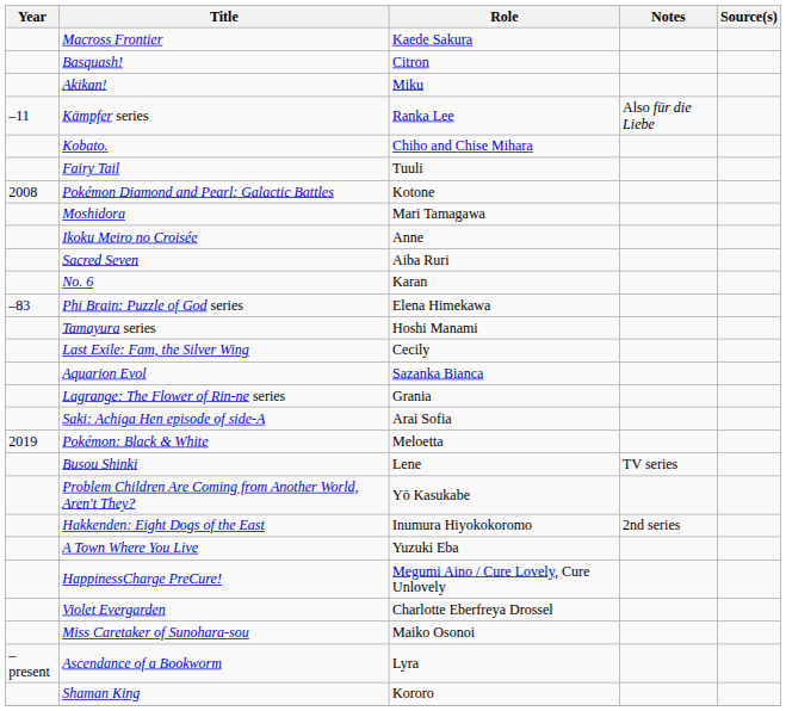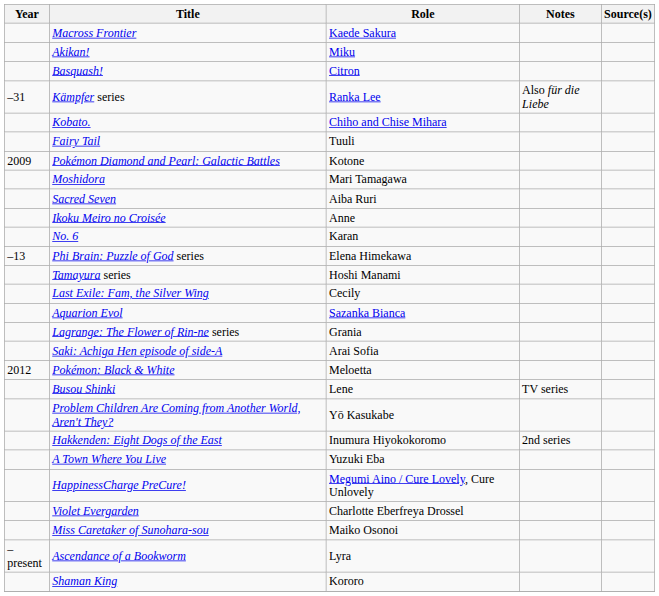rows swapped: Akikan! <-> Basquash!
Kämpfer series | Year: –11 -> –31
Pokémon Diamond and Pearl: Galactic Battles | Year: 2008 -> 2009
rows swapped: Sacred Seven <-> Ikoku Meiro no Croisée
Phi Brain: Puzzle of God series | Year: –83 -> –13
Pokémon: Black & White | Year: 2019 -> 2012
